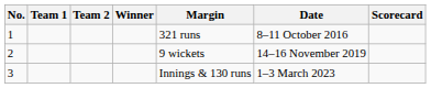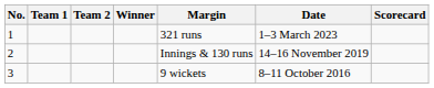1 | Date: 8–11 October 2016 -> 1–3 March 2023
2 | Margin: 9 wickets -> Innings & 130 runs
3 | Margin: Innings & 130 runs -> 9 wickets
3 | Date: 1–3 March 2023 -> 8–11 October 2016
